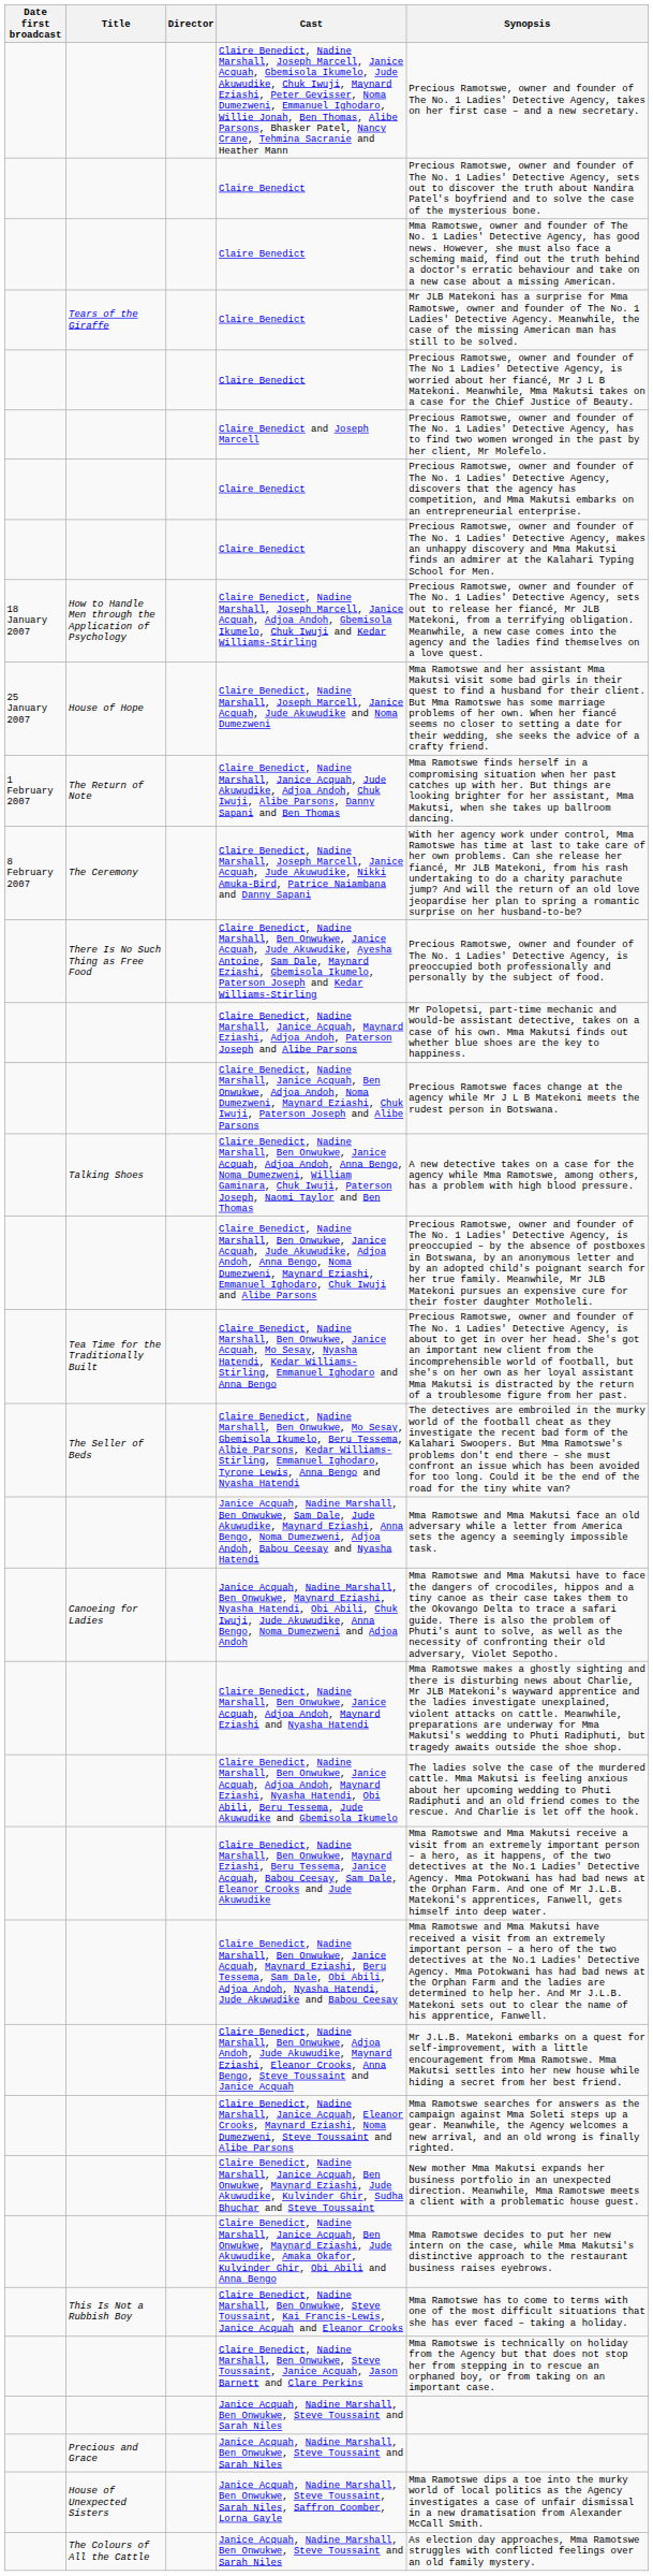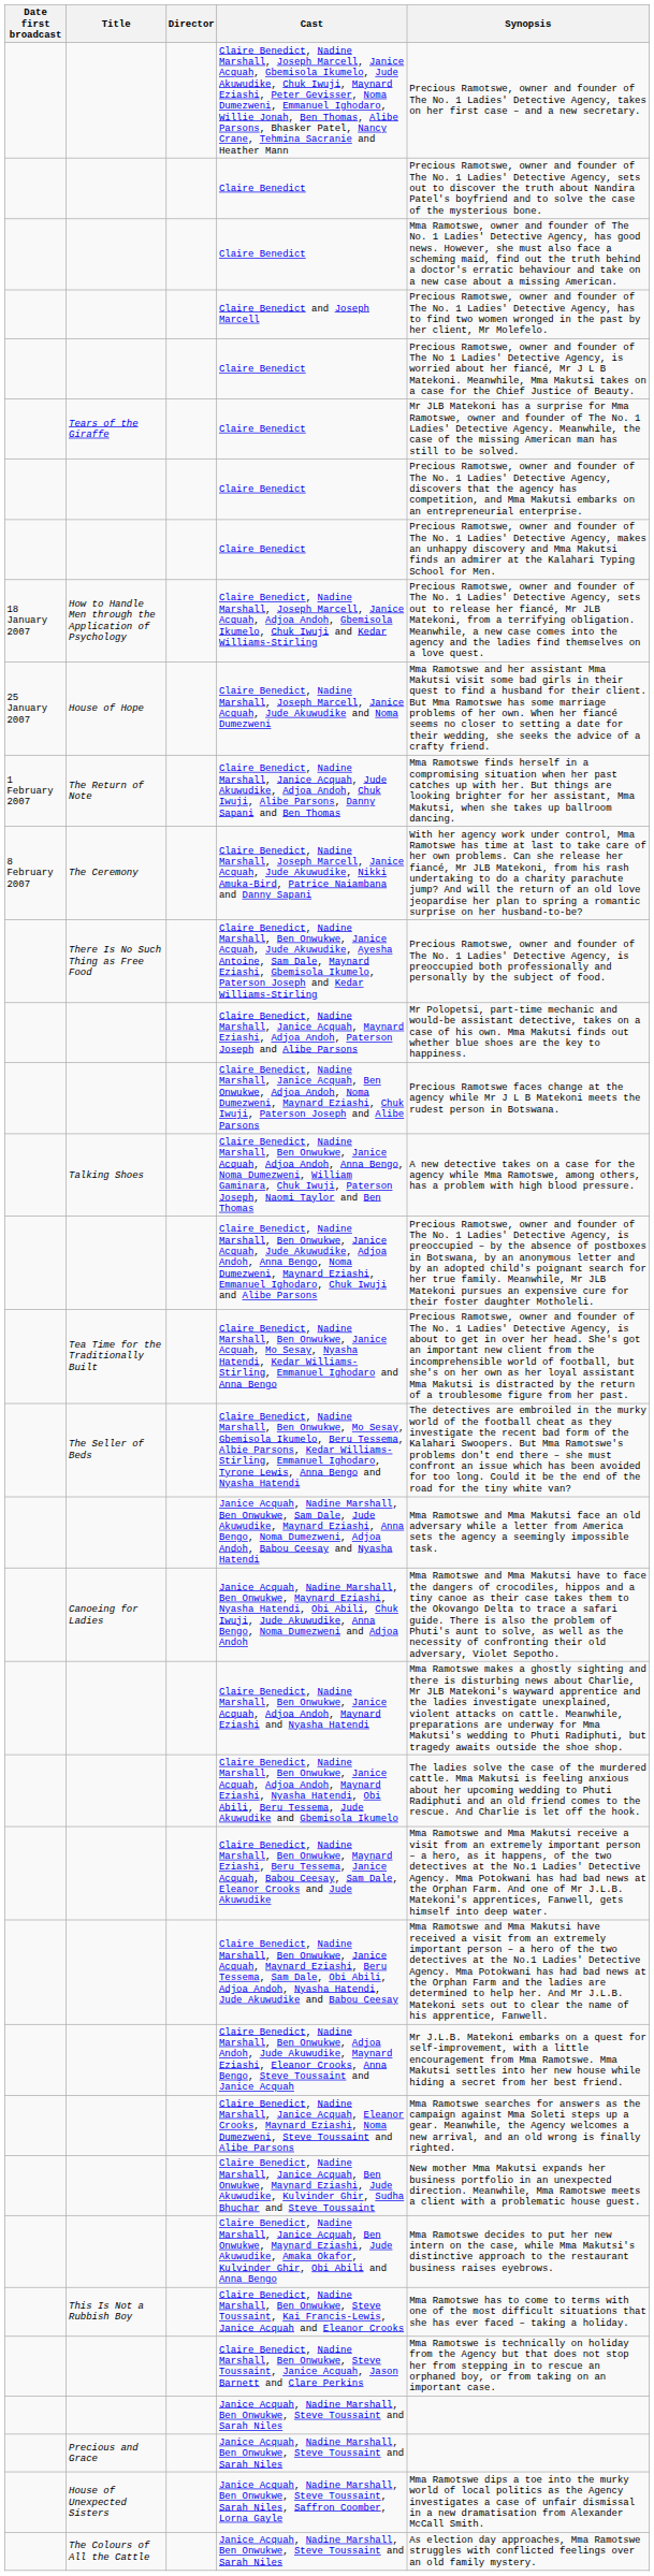rows swapped: Tears of the Giraffe / Claire Benedict <-> Claire Benedict and Joseph Marcell
